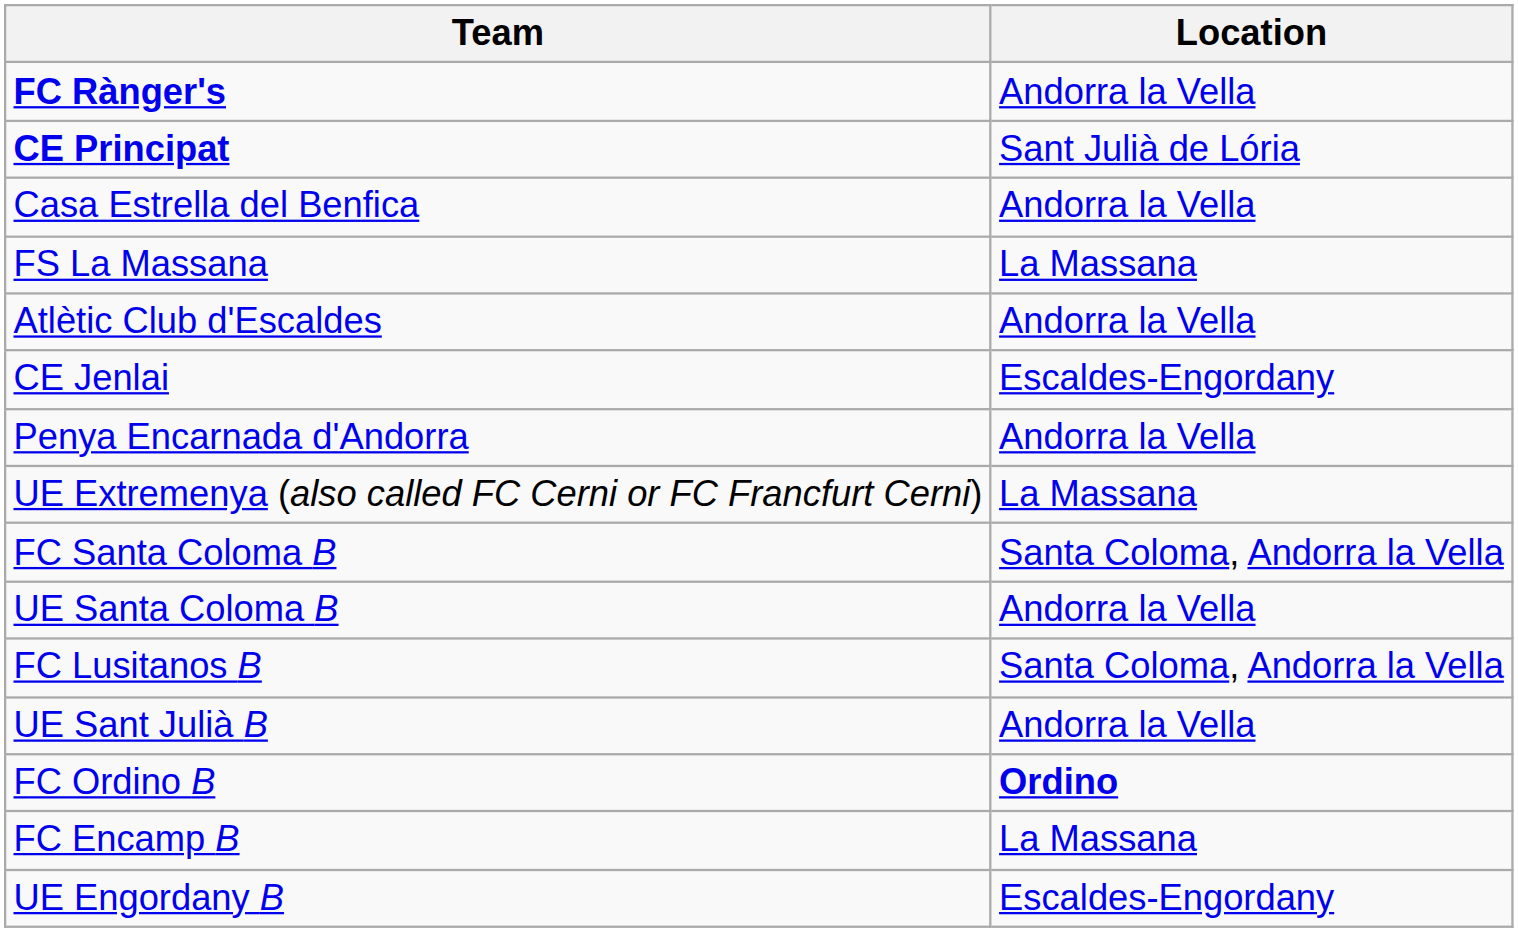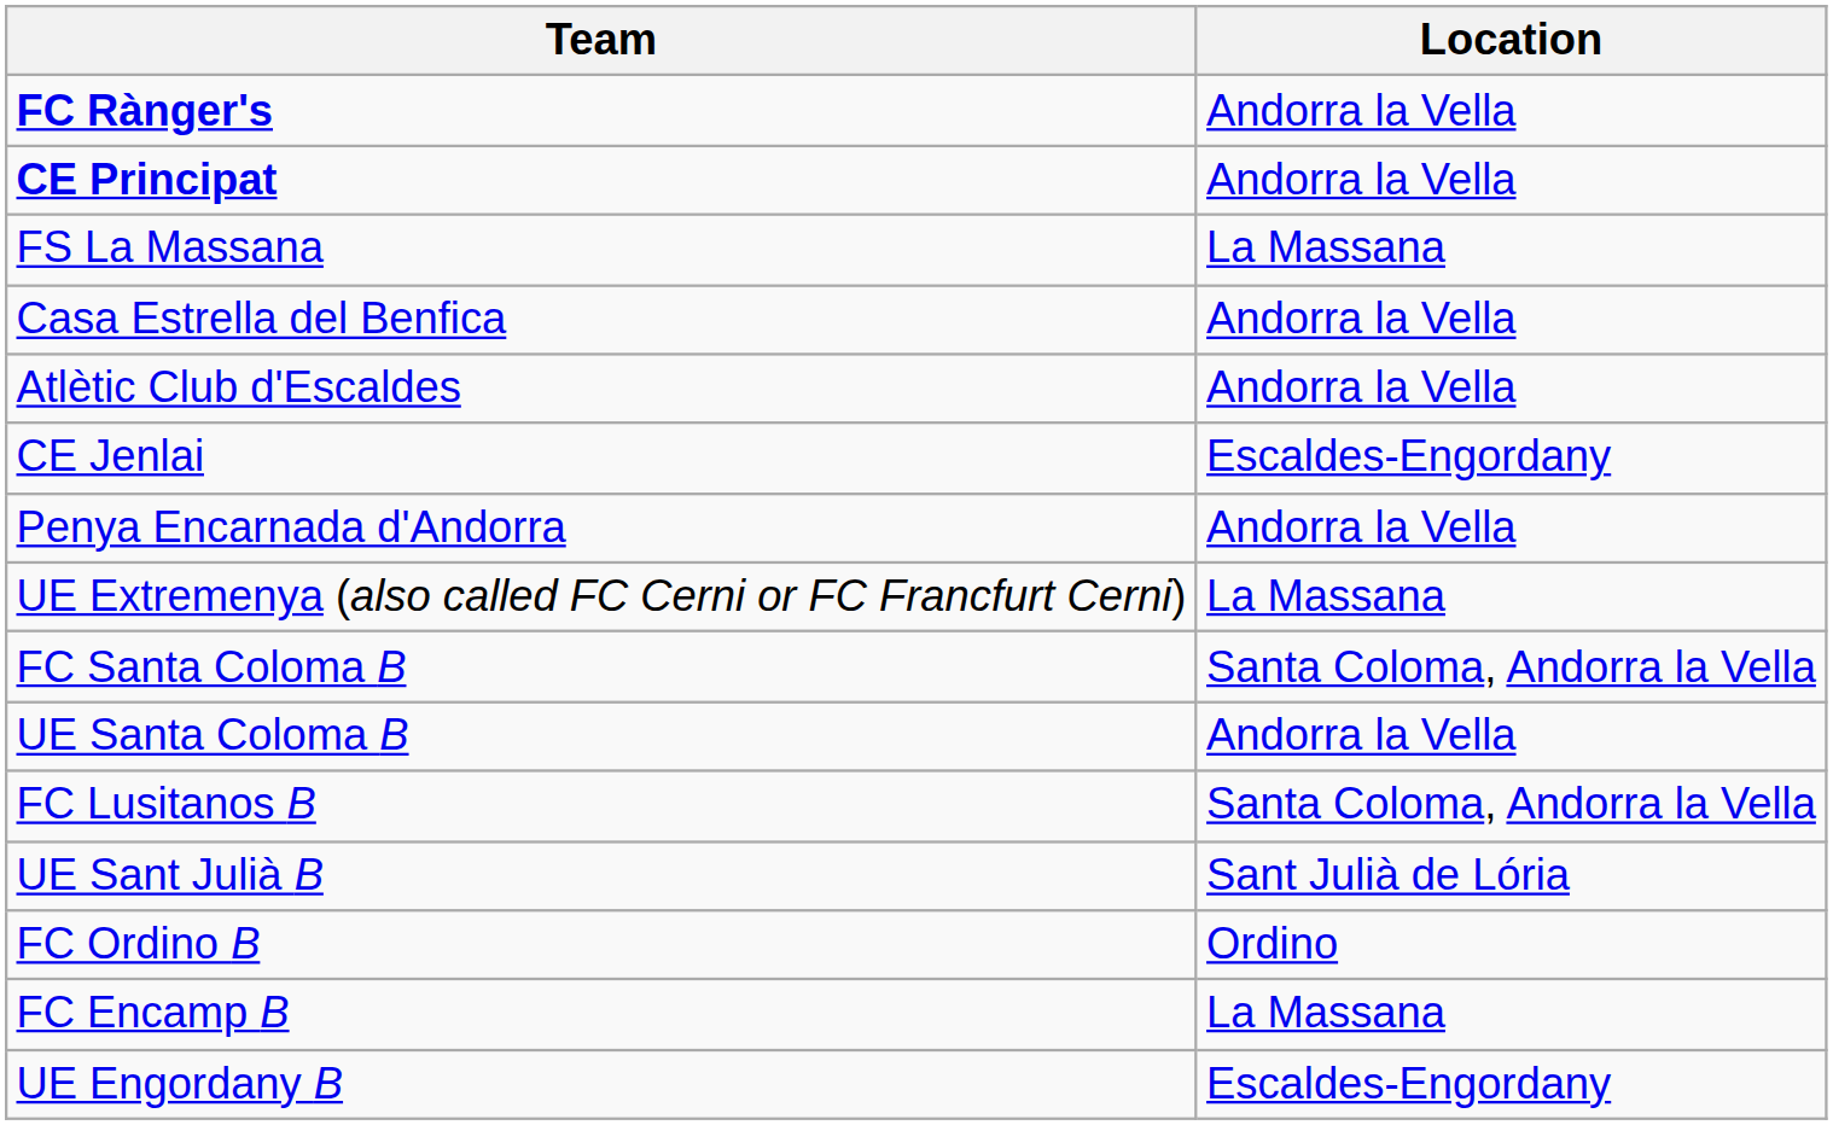CE Principat | Location: Sant Julià de Lória -> Andorra la Vella
rows swapped: Casa Estrella del Benfica <-> FS La Massana
UE Sant Julià B | Location: Andorra la Vella -> Sant Julià de Lória
FC Ordino B | Location: bold -> normal
